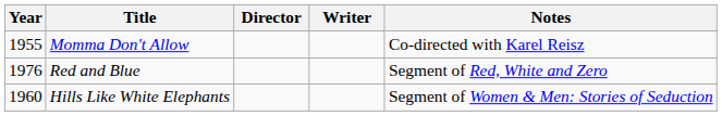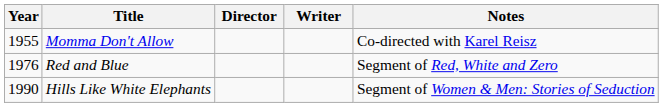Hills Like White Elephants | Year: 1960 -> 1990
